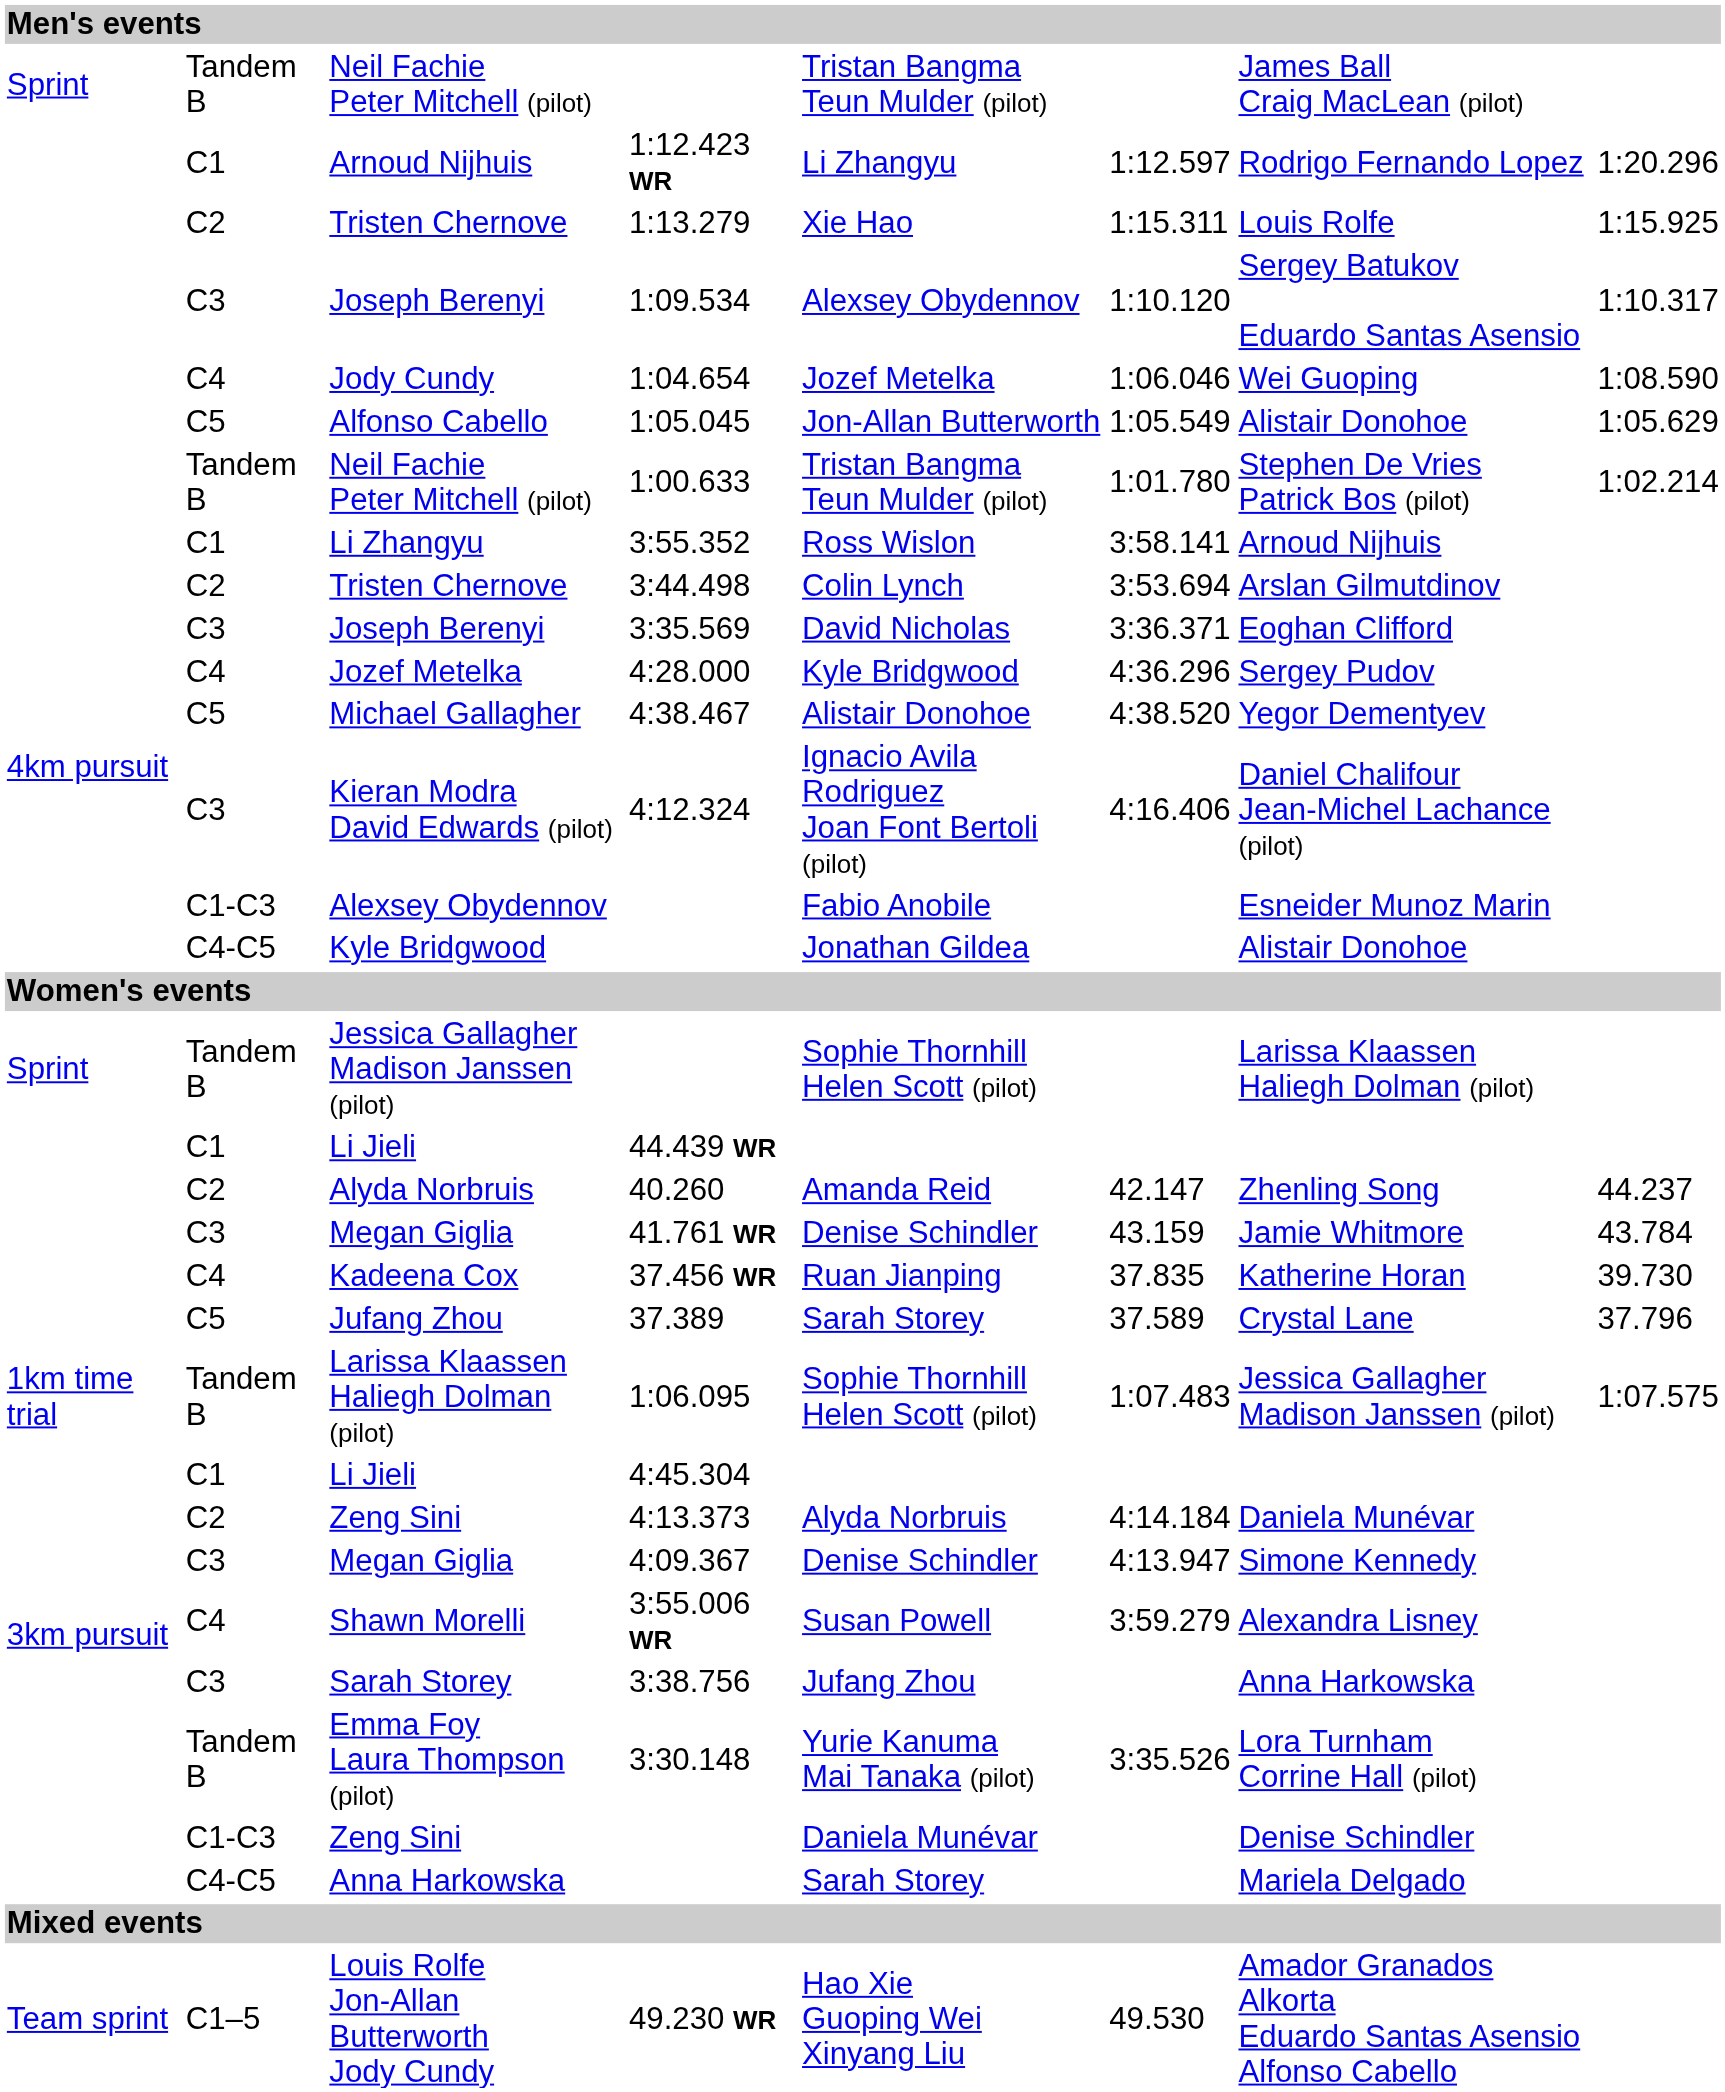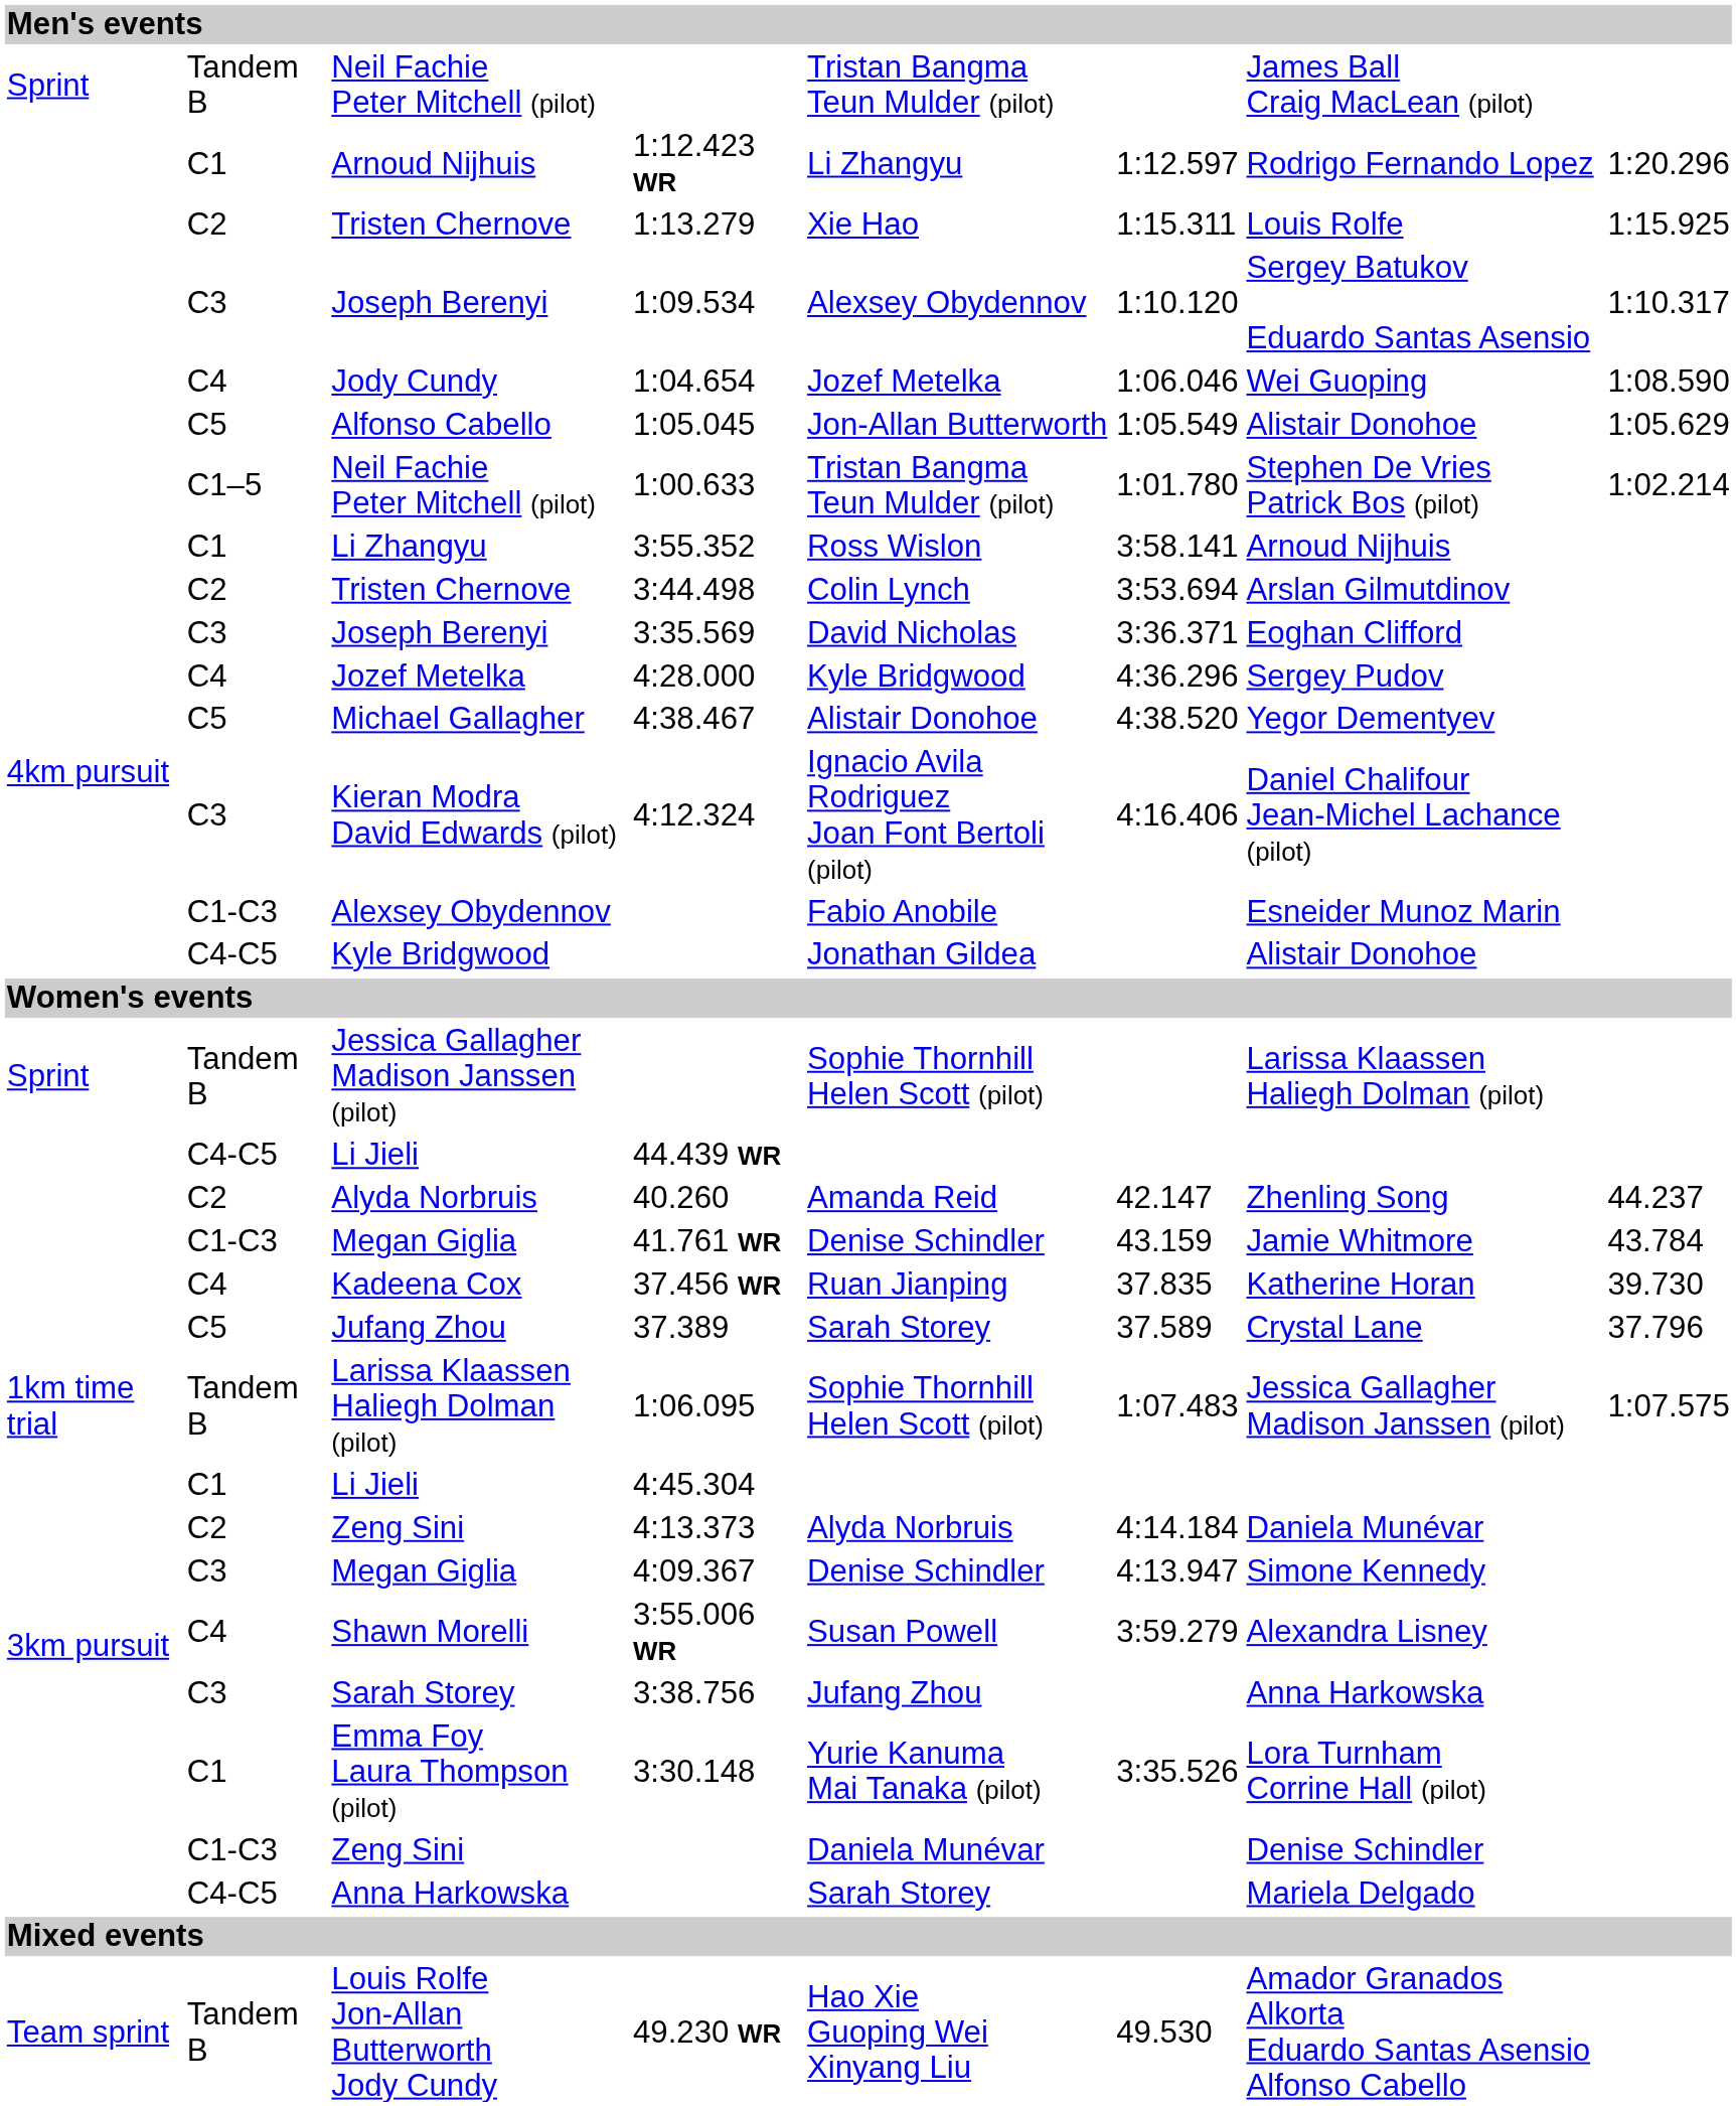1:00.633 | column 2: Tandem B -> C1–5
44.439 WR | column 2: C1 -> C4-C5
41.761 WR | column 2: C3 -> C1-C3
3:30.148 | column 2: Tandem B -> C1
49.230 WR | column 2: C1–5 -> Tandem B
